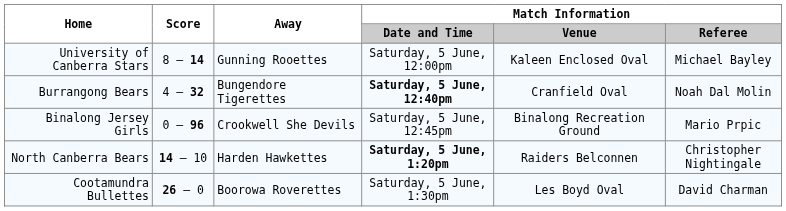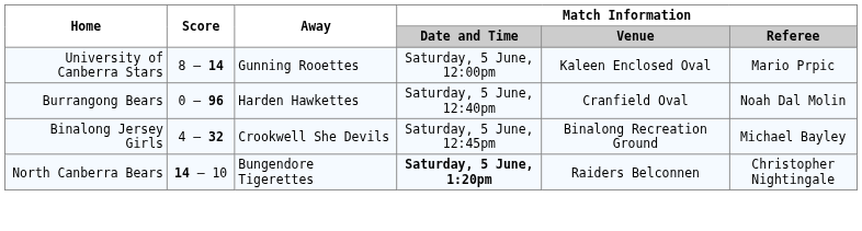University of Canberra Stars | Match Information / Referee: Michael Bayley -> Mario Prpic
Burrangong Bears | Score: 4 – 32 -> 0 – 96
Burrangong Bears | Away: Bungendore Tigerettes -> Harden Hawkettes
Burrangong Bears | Match Information / Date and Time: bold -> normal
Binalong Jersey Girls | Score: 0 – 96 -> 4 – 32
Binalong Jersey Girls | Match Information / Referee: Mario Prpic -> Michael Bayley
North Canberra Bears | Away: Harden Hawkettes -> Bungendore Tigerettes
- row: Cootamundra Bullettes | 26 – 0 | Boorowa Roverettes | Saturday, 5 June, 1:30pm | Les Boyd Oval | David Charman
